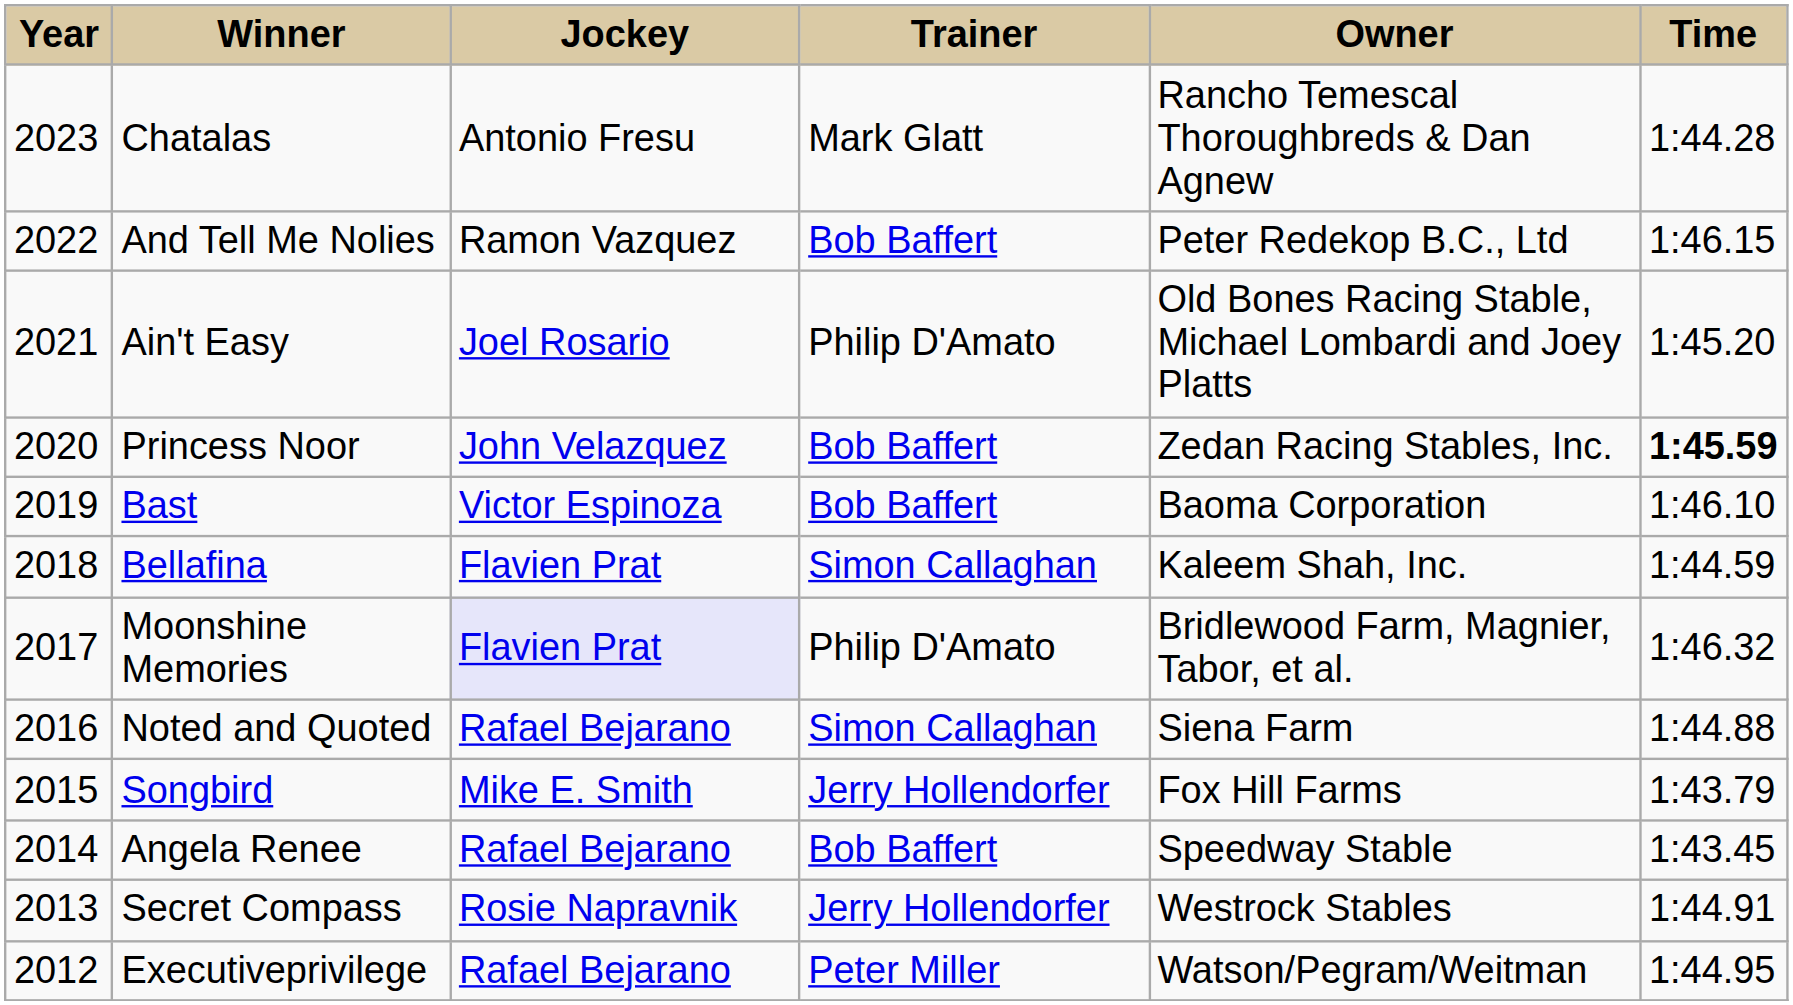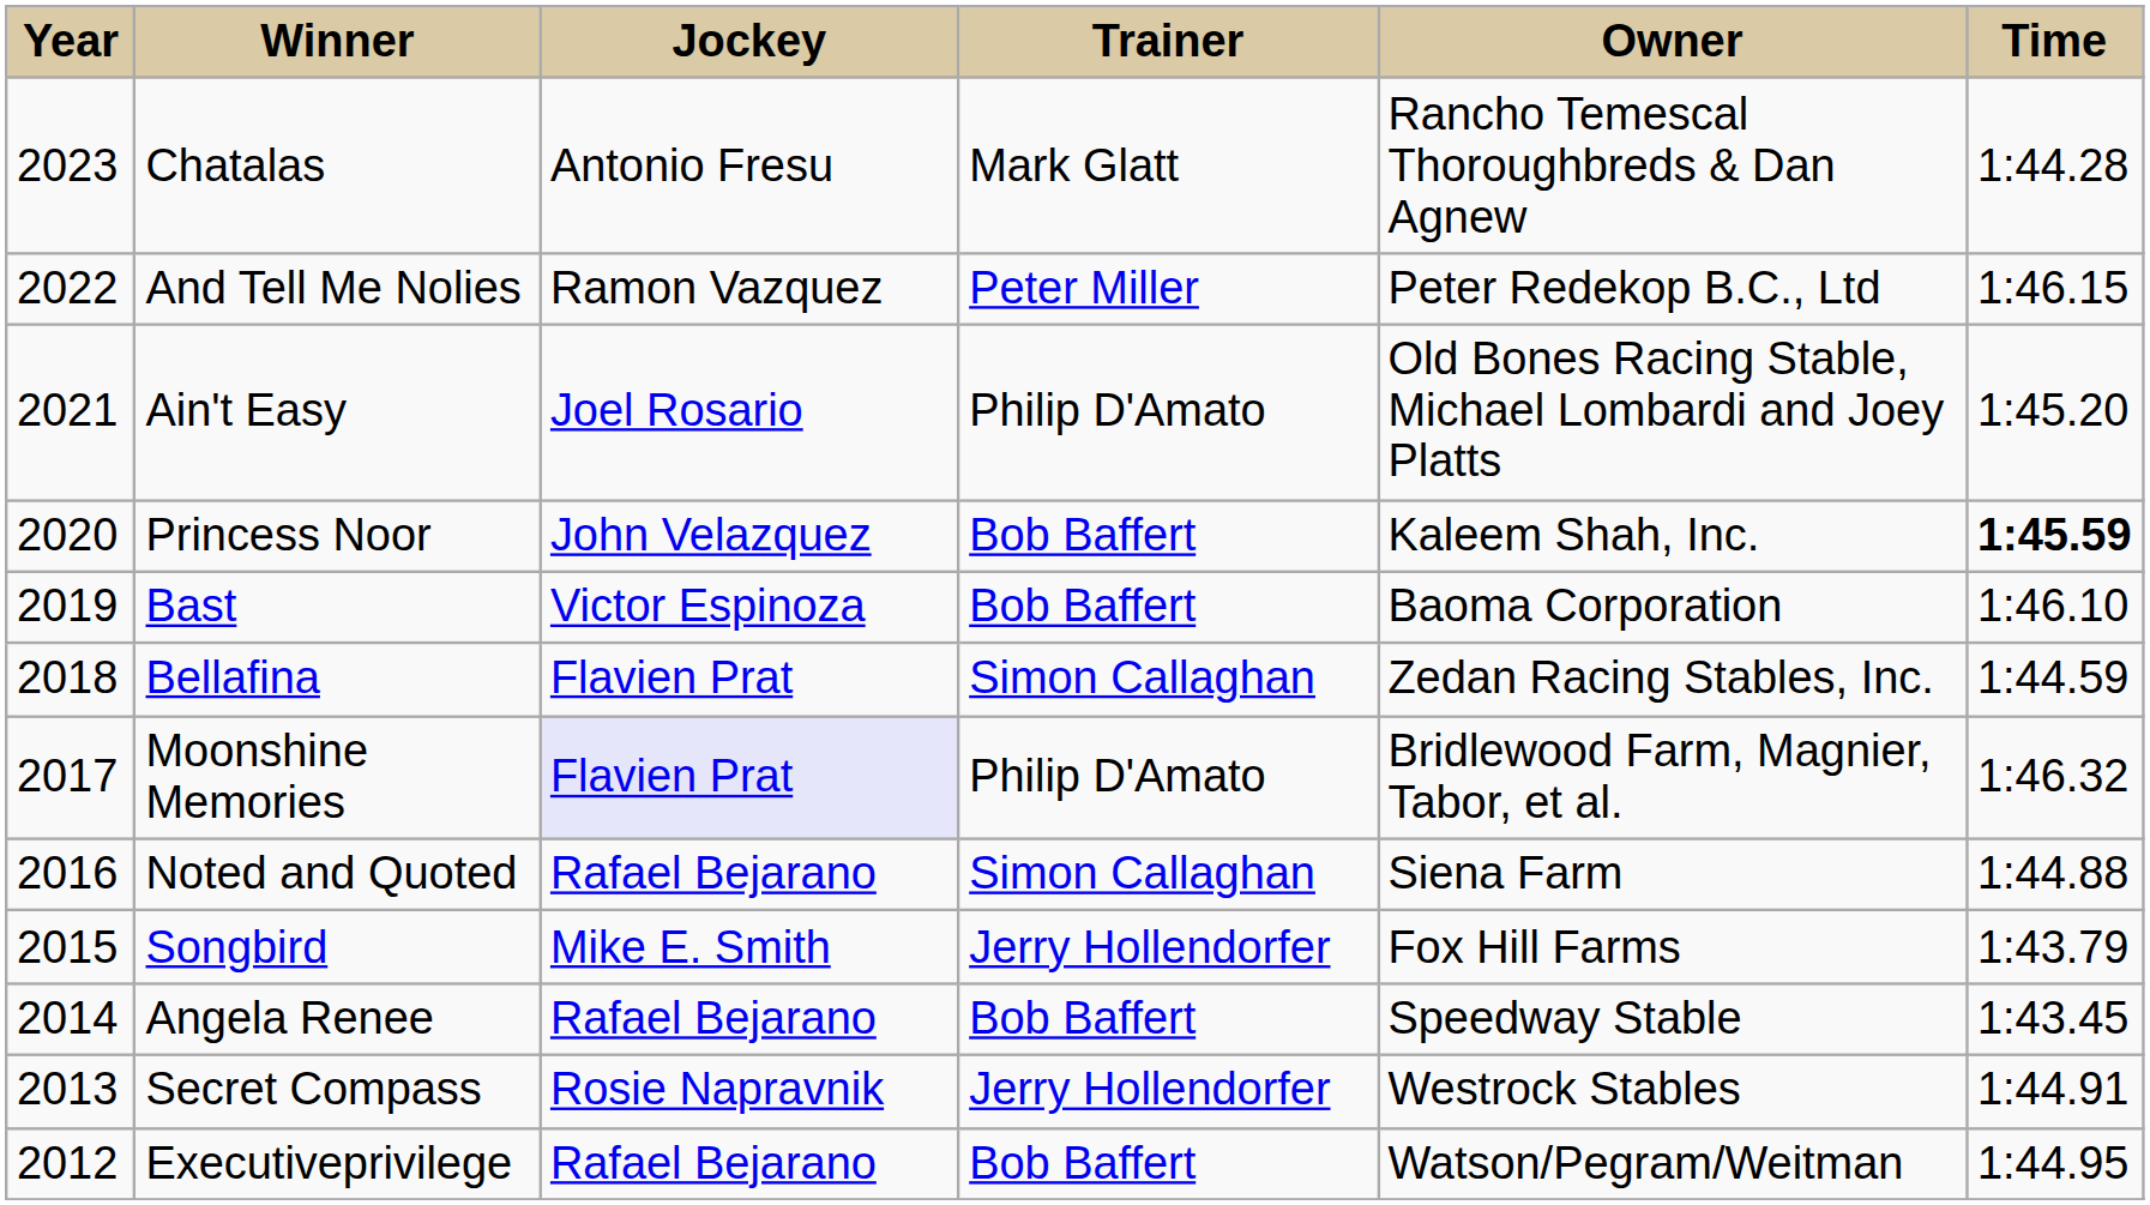And Tell Me Nolies | Trainer: Bob Baffert -> Peter Miller
Princess Noor | Owner: Zedan Racing Stables, Inc. -> Kaleem Shah, Inc.
Bellafina | Owner: Kaleem Shah, Inc. -> Zedan Racing Stables, Inc.
Executiveprivilege | Trainer: Peter Miller -> Bob Baffert
